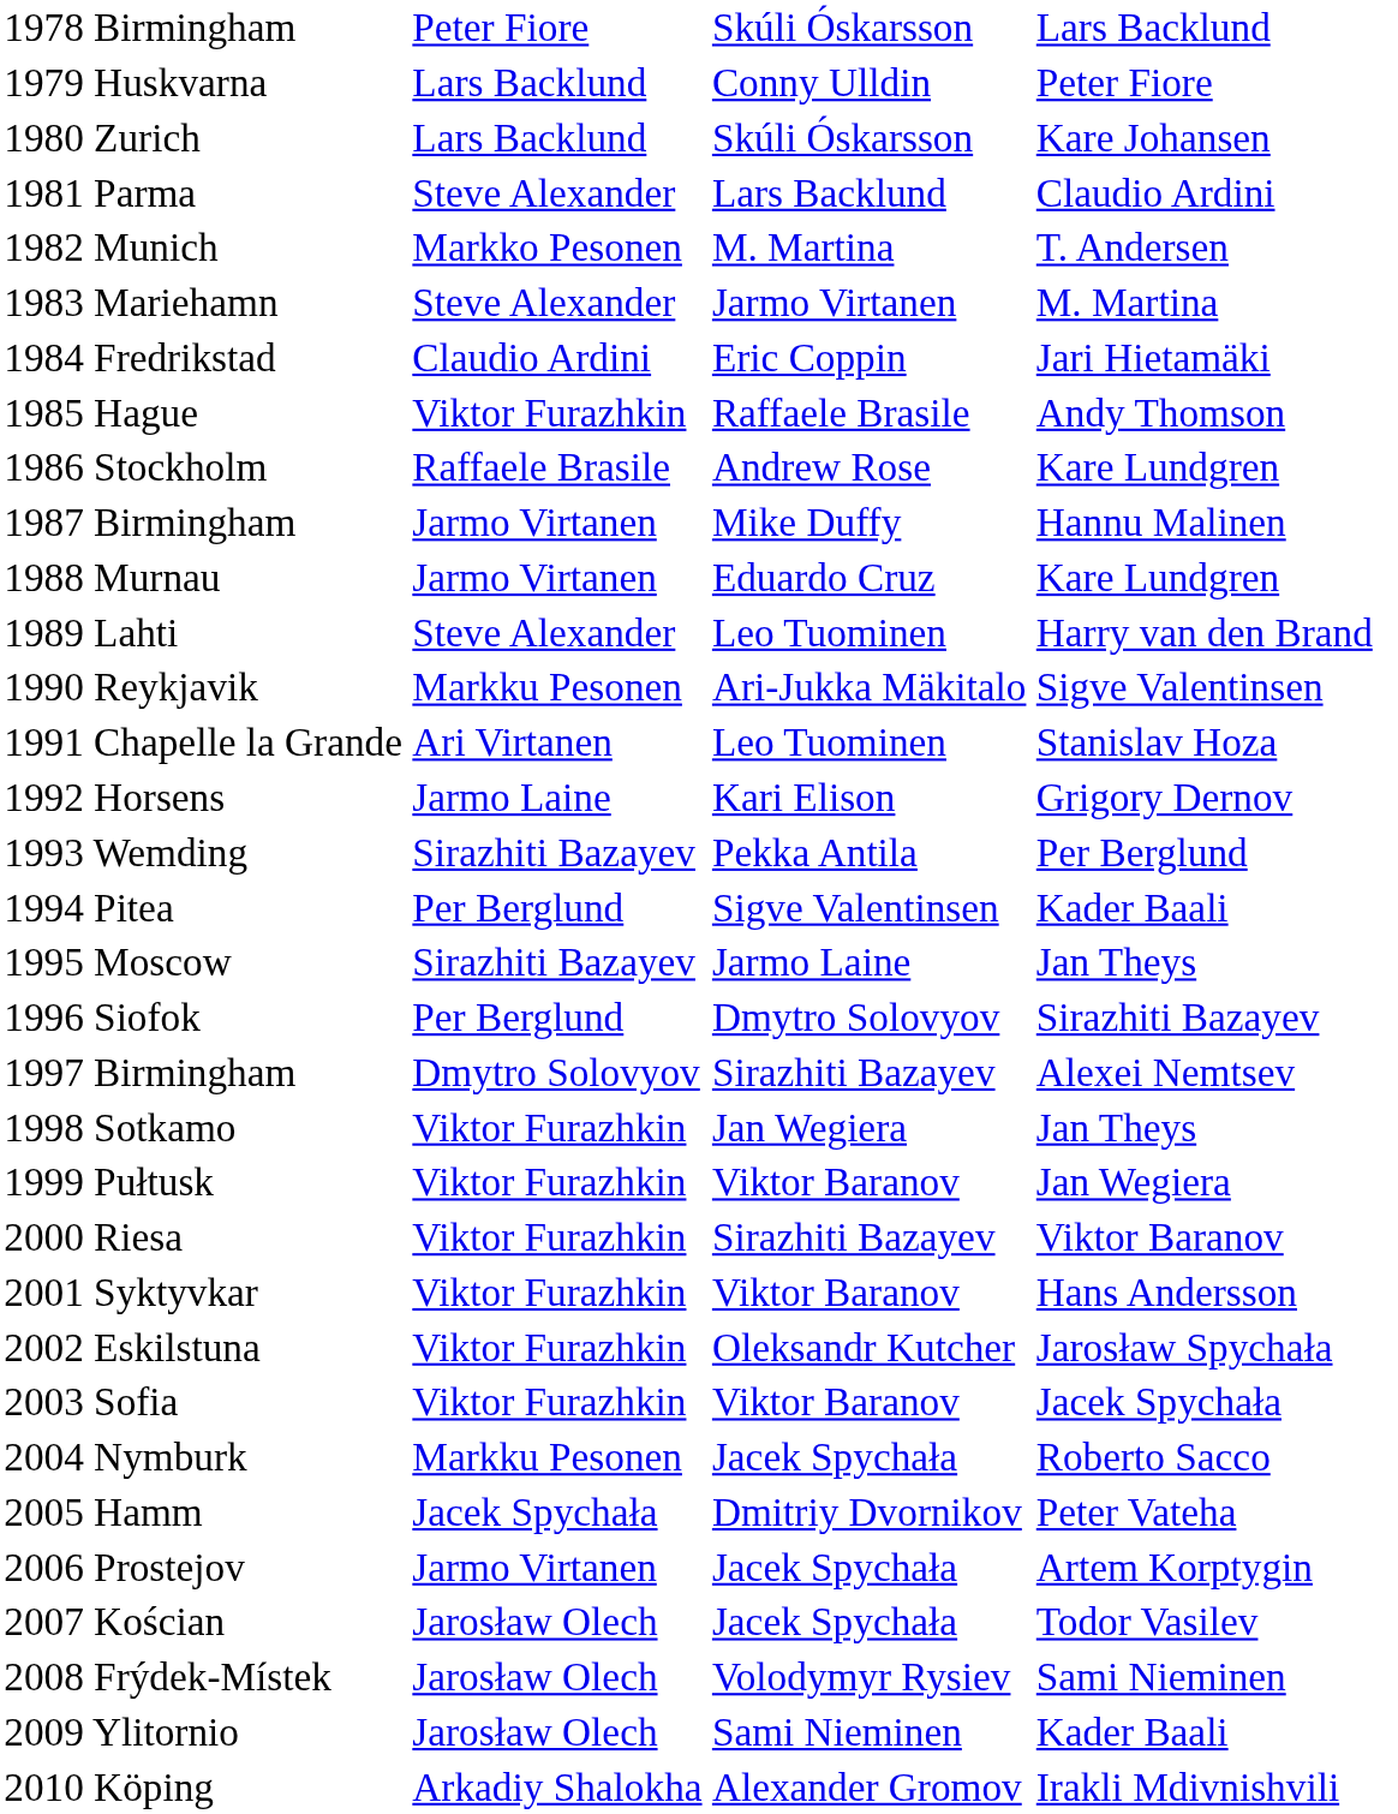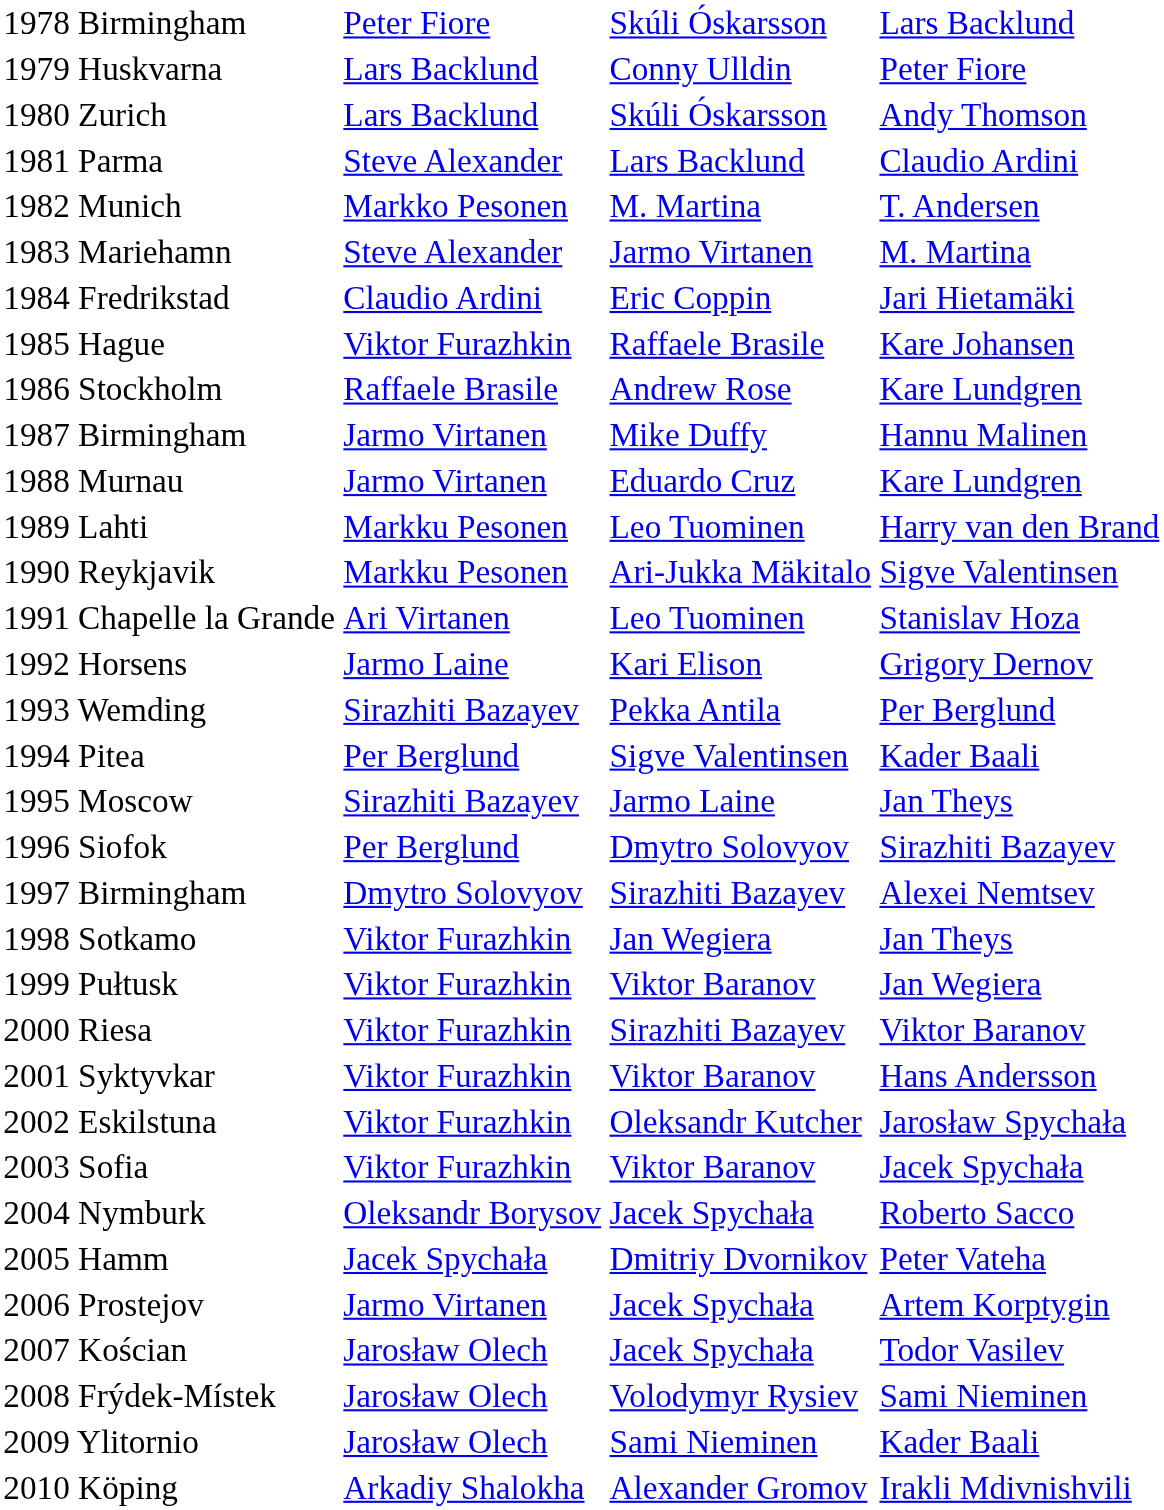1980 Zurich | column 4: Kare Johansen -> Andy Thomson
1985 Hague | column 4: Andy Thomson -> Kare Johansen
1989 Lahti | column 2: Steve Alexander -> Markku Pesonen
2004 Nymburk | column 2: Markku Pesonen -> Oleksandr Borysov
